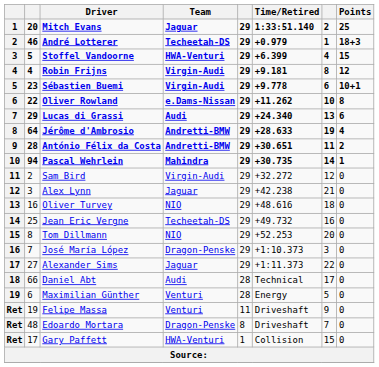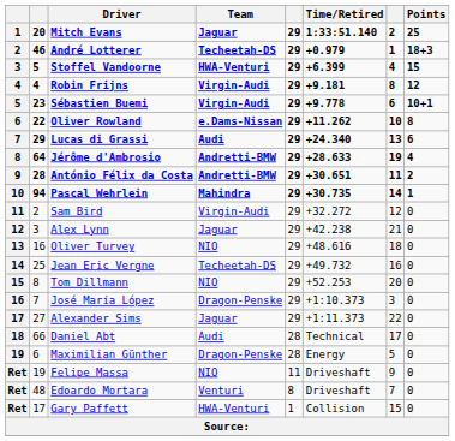Maximilian Günther | Team: Venturi -> Dragon-Penske
Felipe Massa | Team: Venturi -> NIO
Edoardo Mortara | Team: Dragon-Penske -> Venturi
